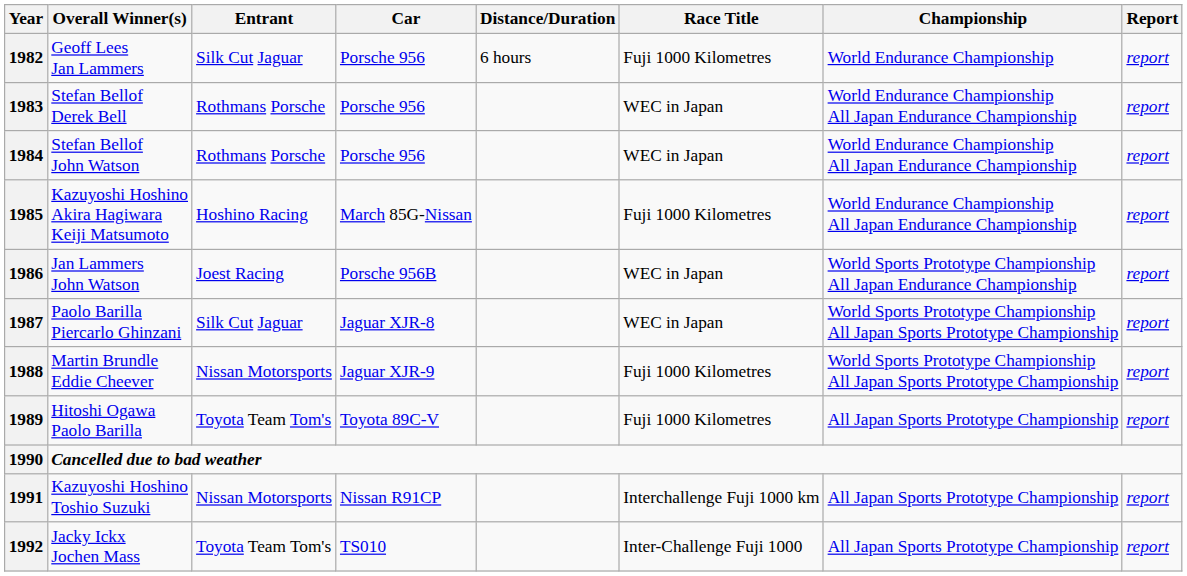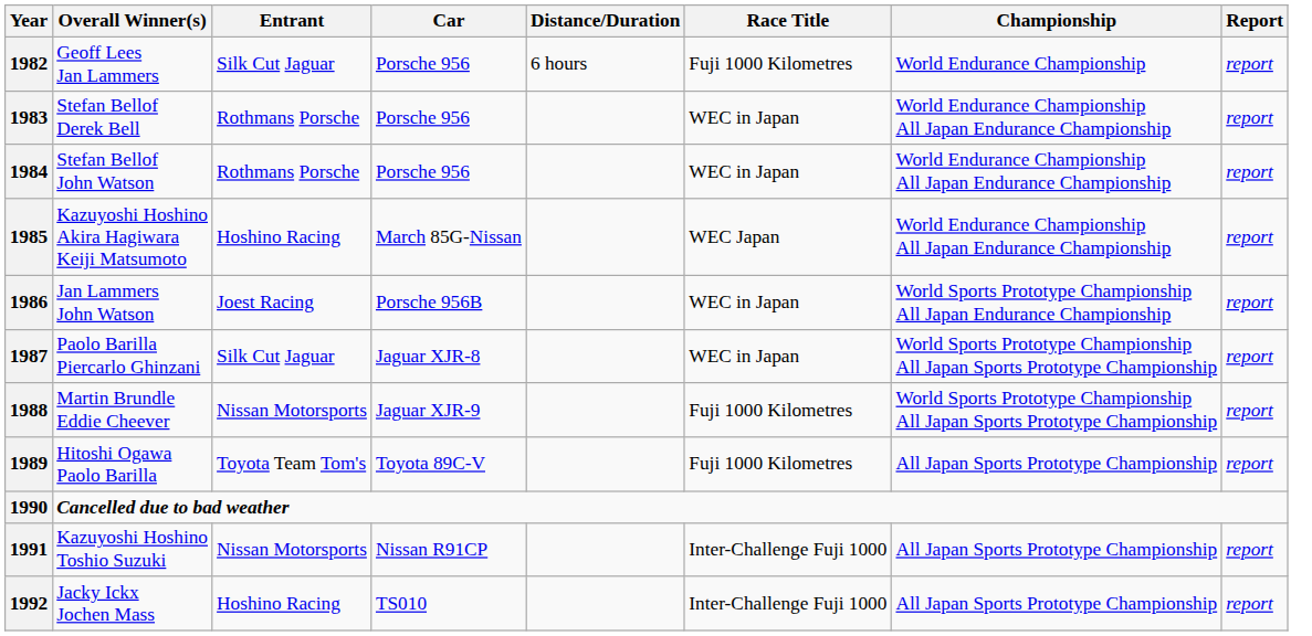1985 | Race Title: Fuji 1000 Kilometres -> WEC Japan
1991 | Race Title: Interchallenge Fuji 1000 km -> Inter-Challenge Fuji 1000
1992 | Entrant: Toyota Team Tom's -> Hoshino Racing
